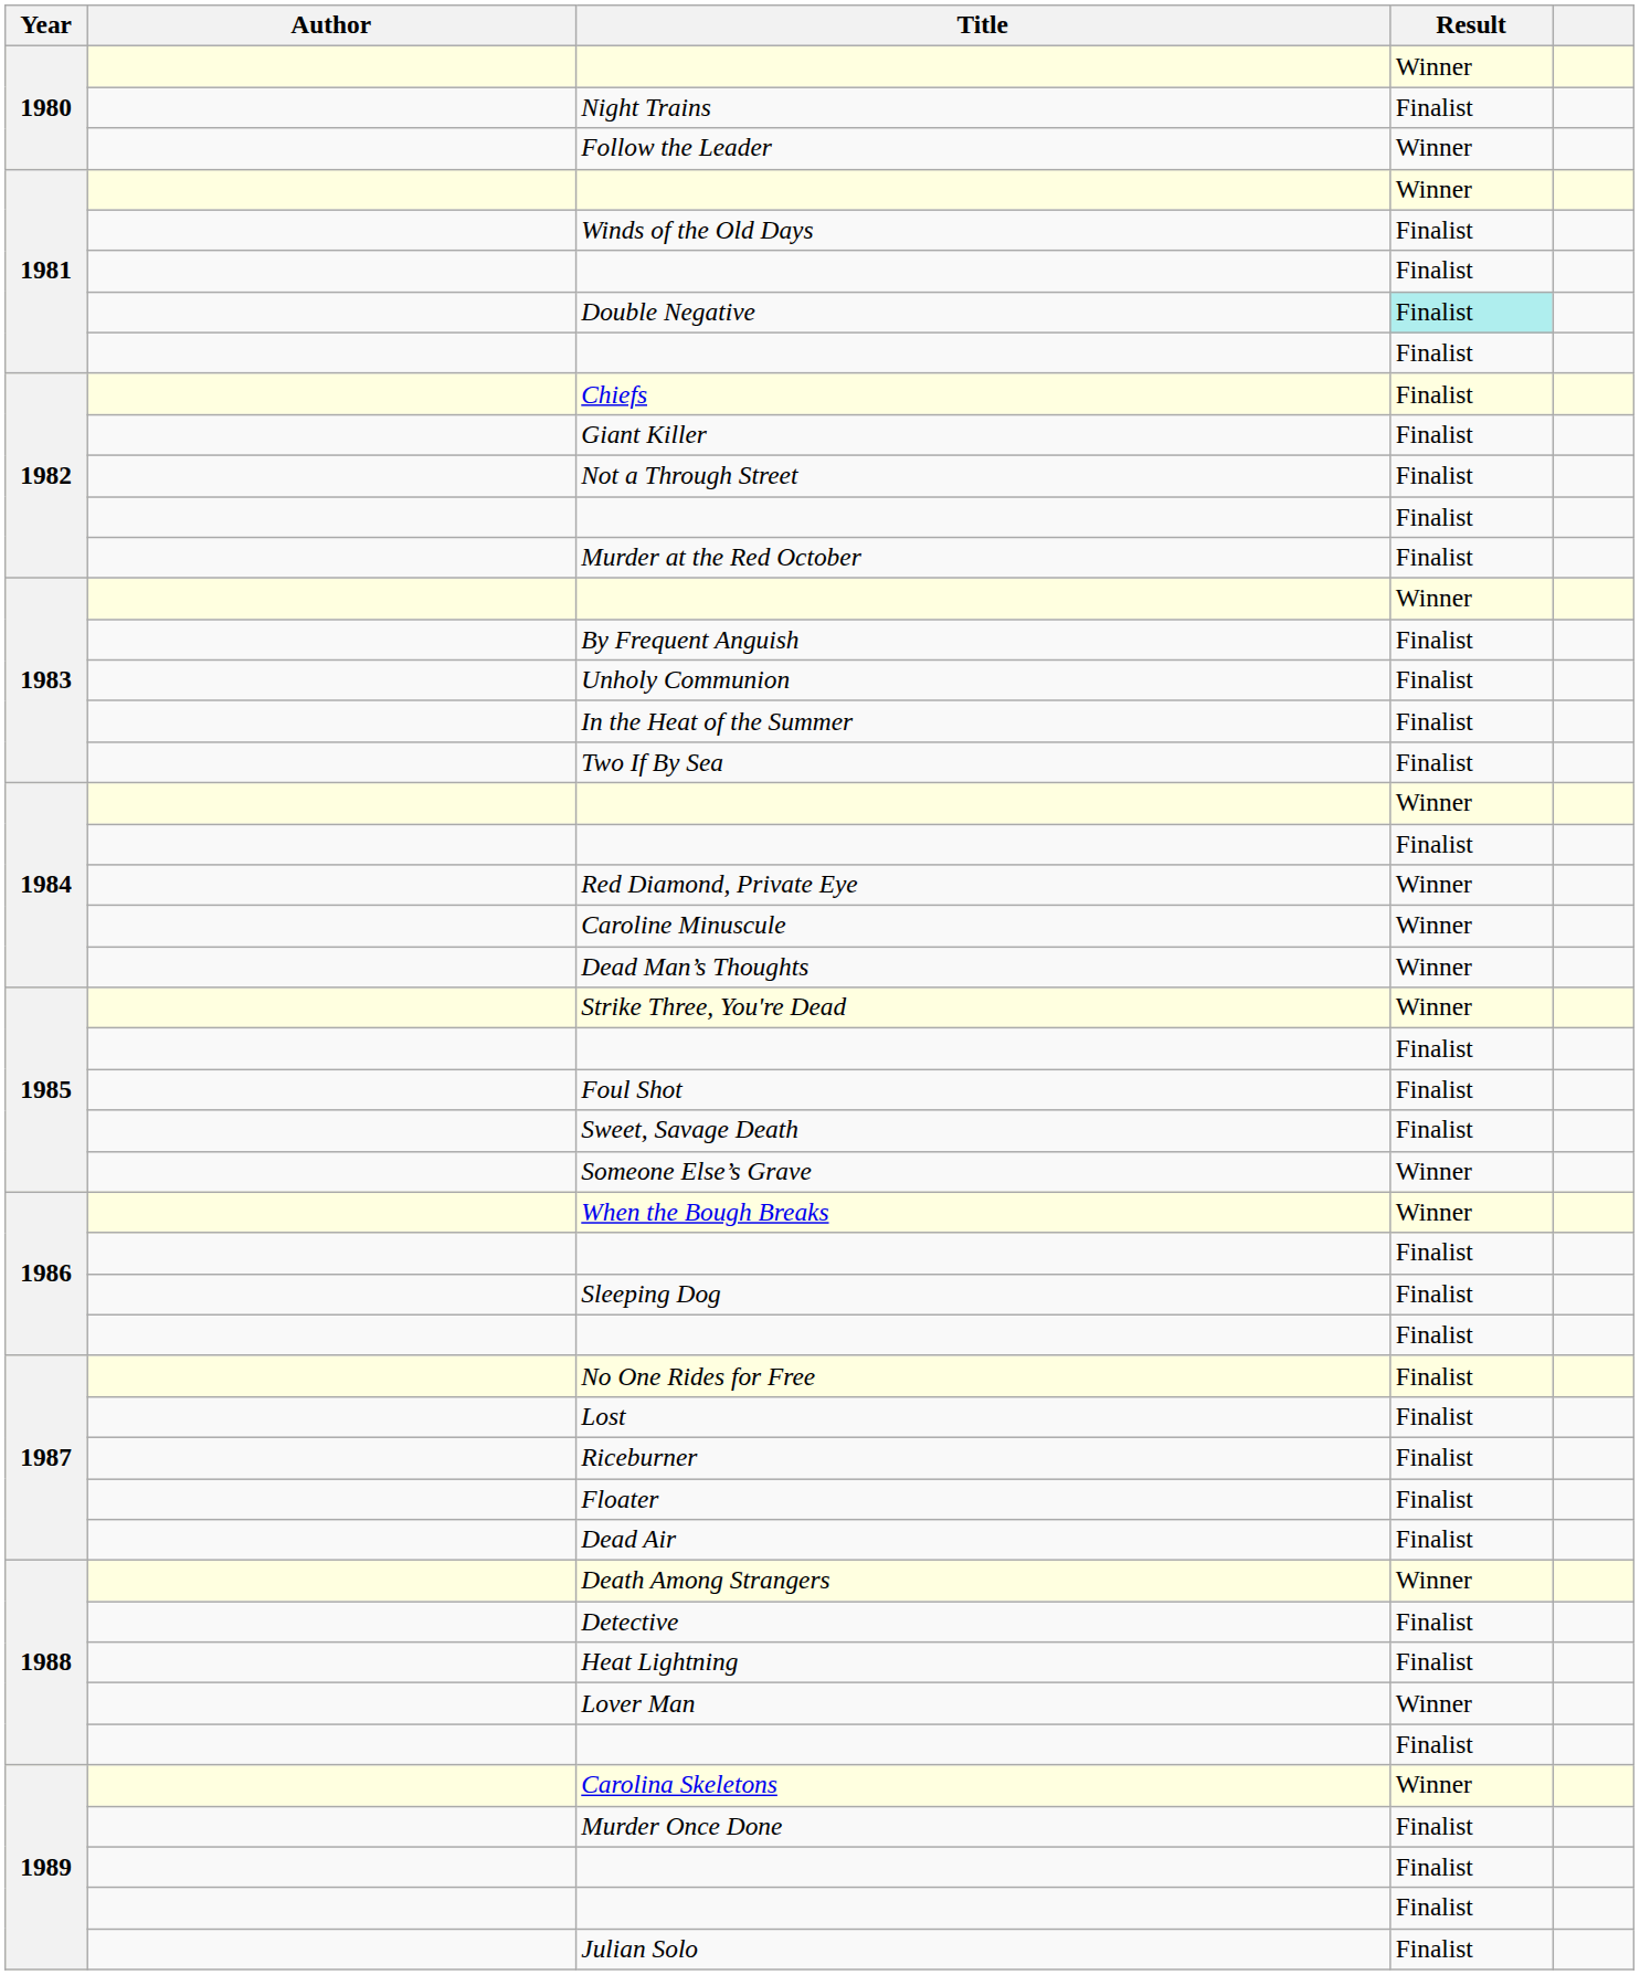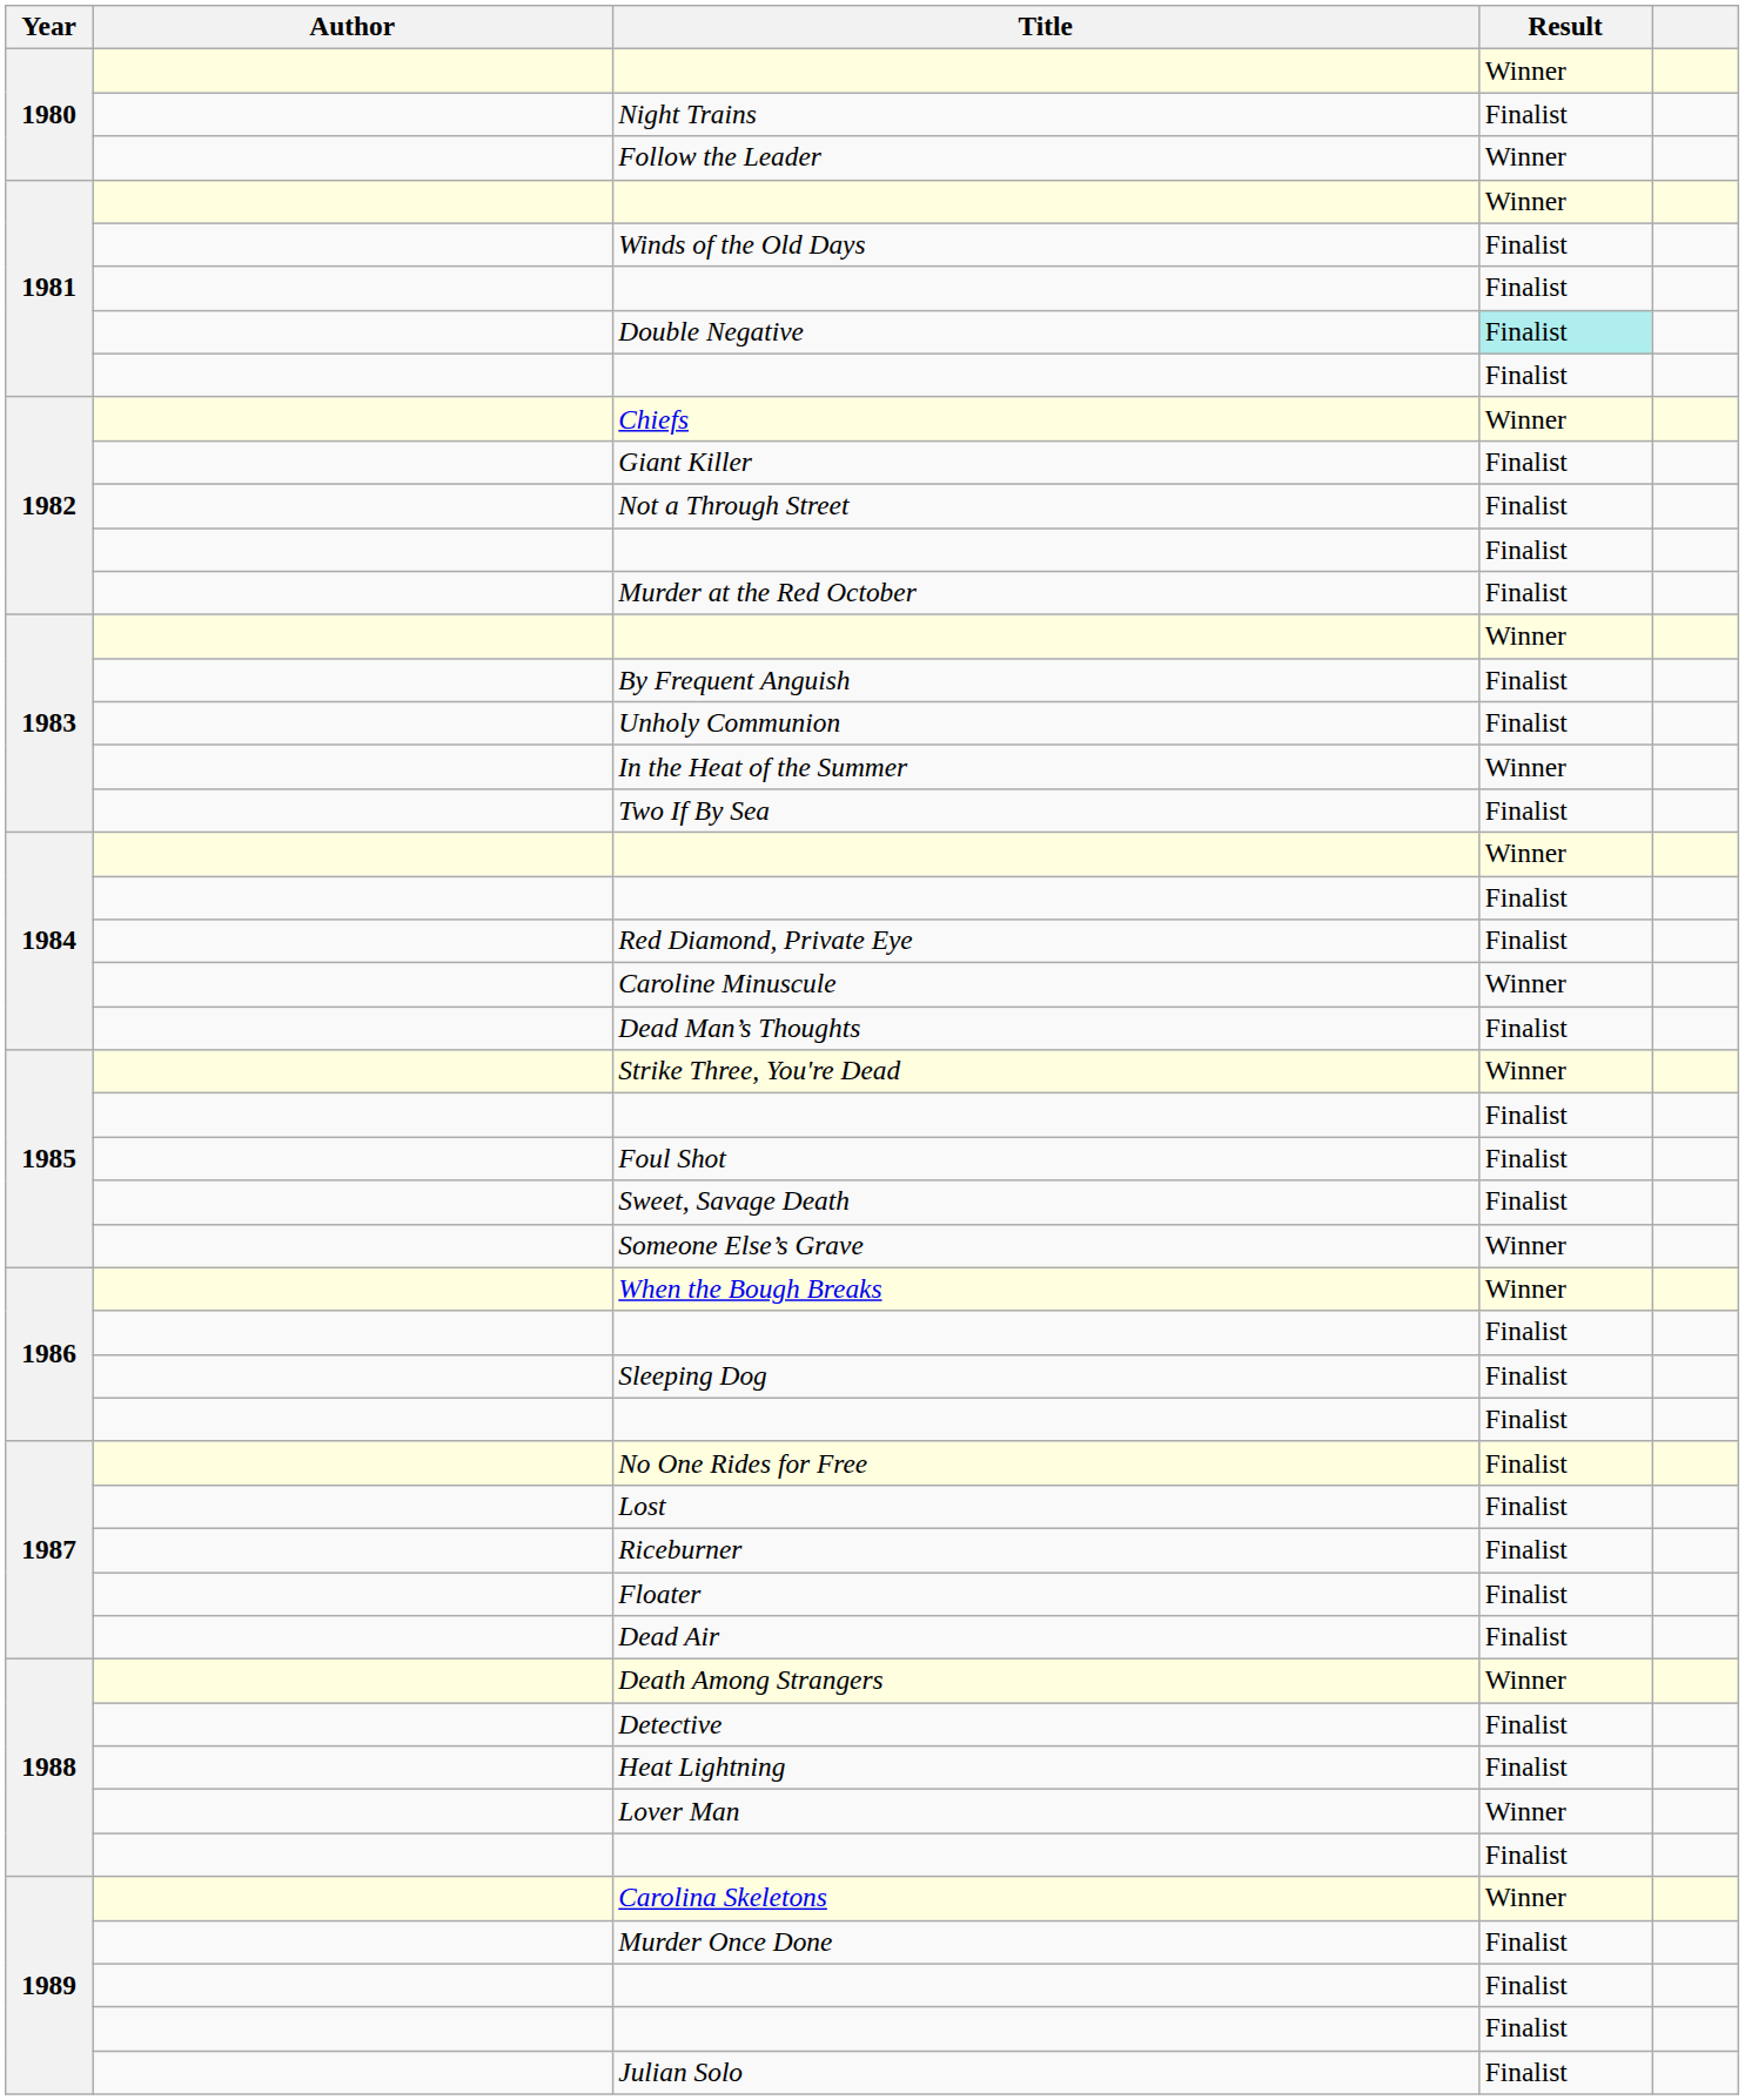Chiefs | Result: Finalist -> Winner
In the Heat of the Summer | Result: Finalist -> Winner
Red Diamond, Private Eye | Result: Winner -> Finalist
Dead Man’s Thoughts | Result: Winner -> Finalist
